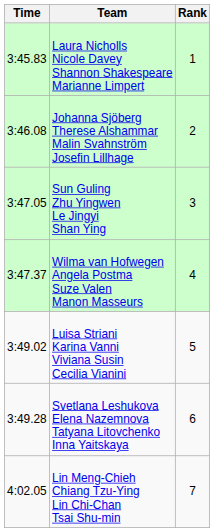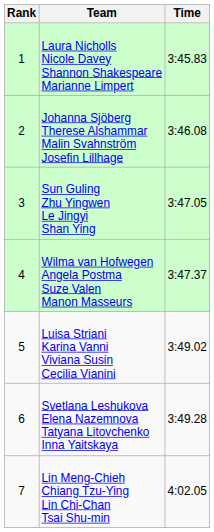columns swapped: Rank <-> Time
